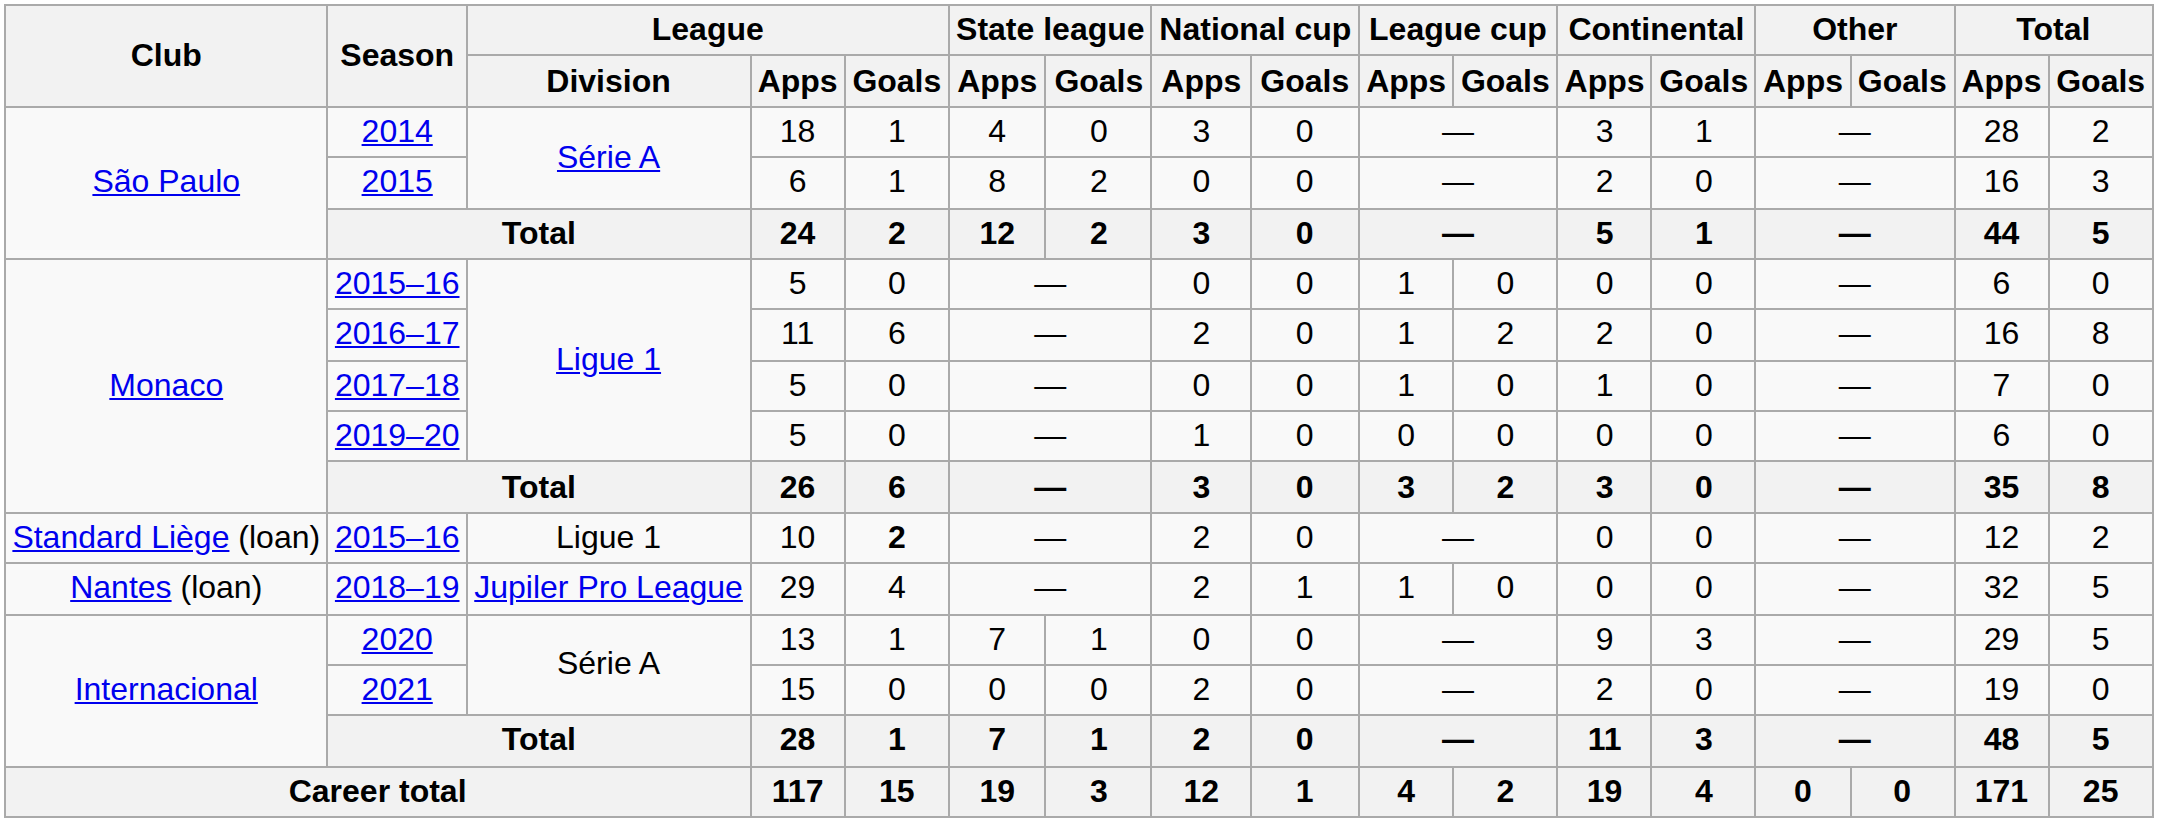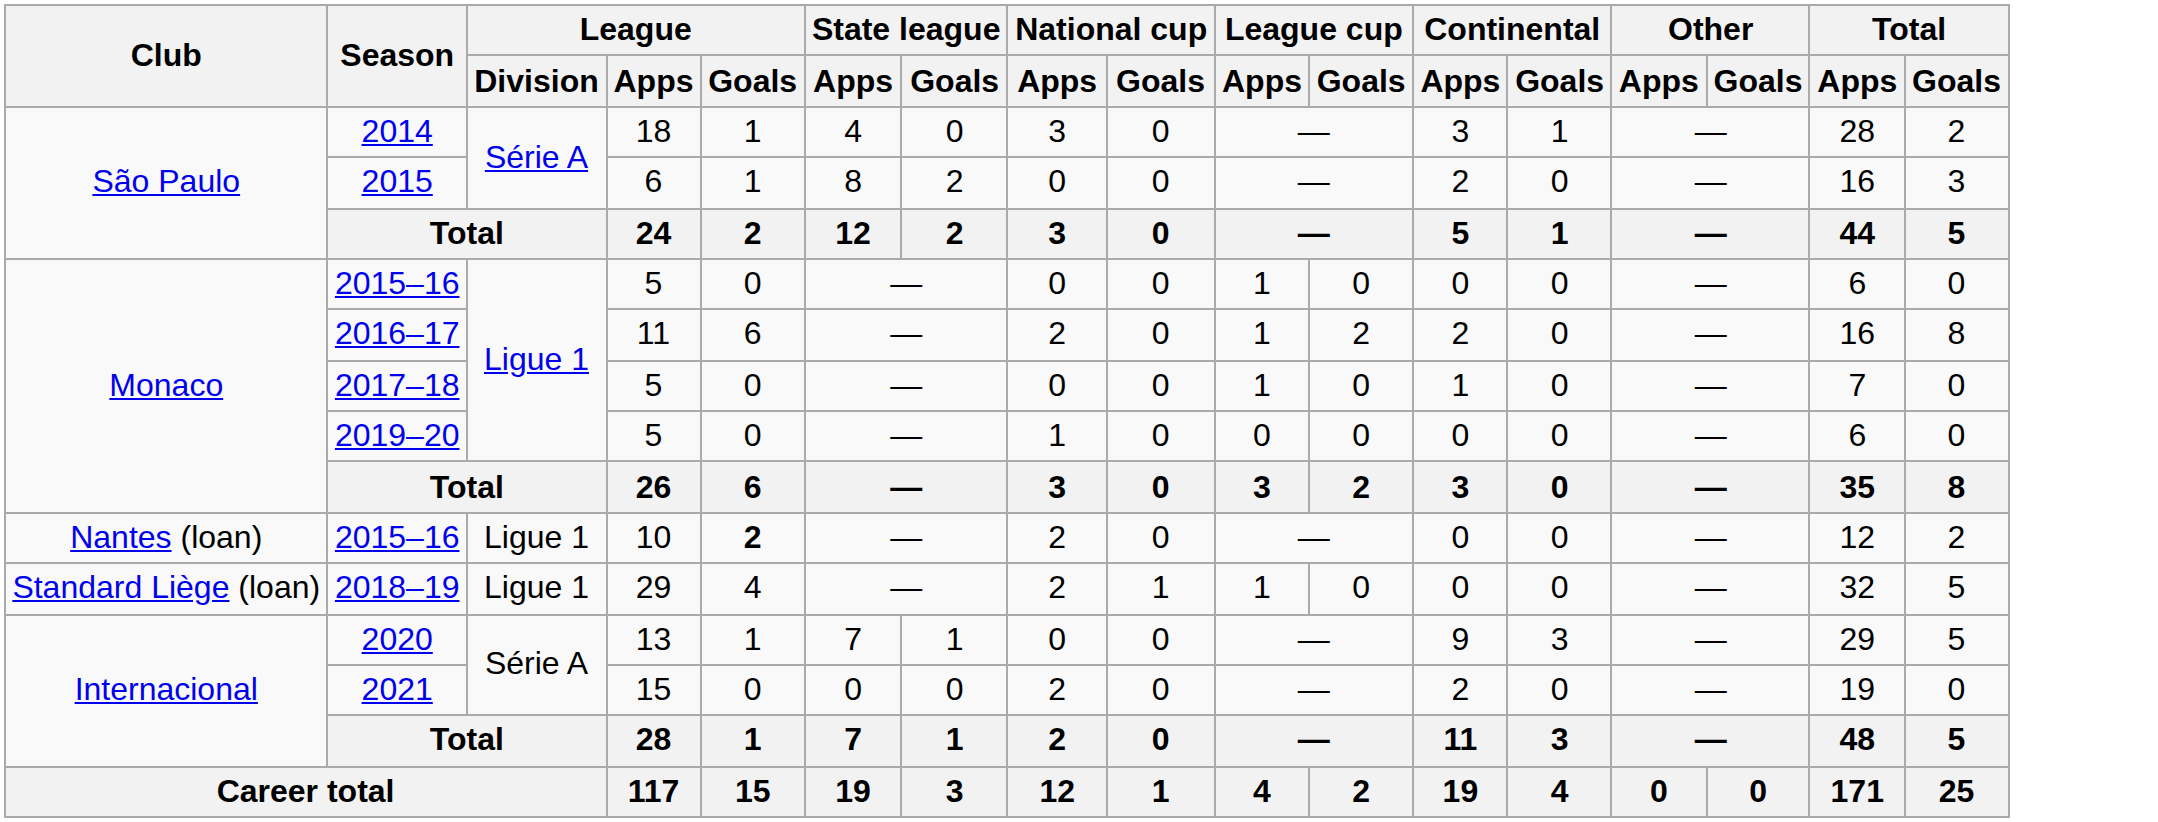2015–16 / 10 | Club: Standard Liège (loan) -> Nantes (loan)
2018–19 | Club: Nantes (loan) -> Standard Liège (loan)
2018–19 | League / Division: Jupiler Pro League -> Ligue 1
